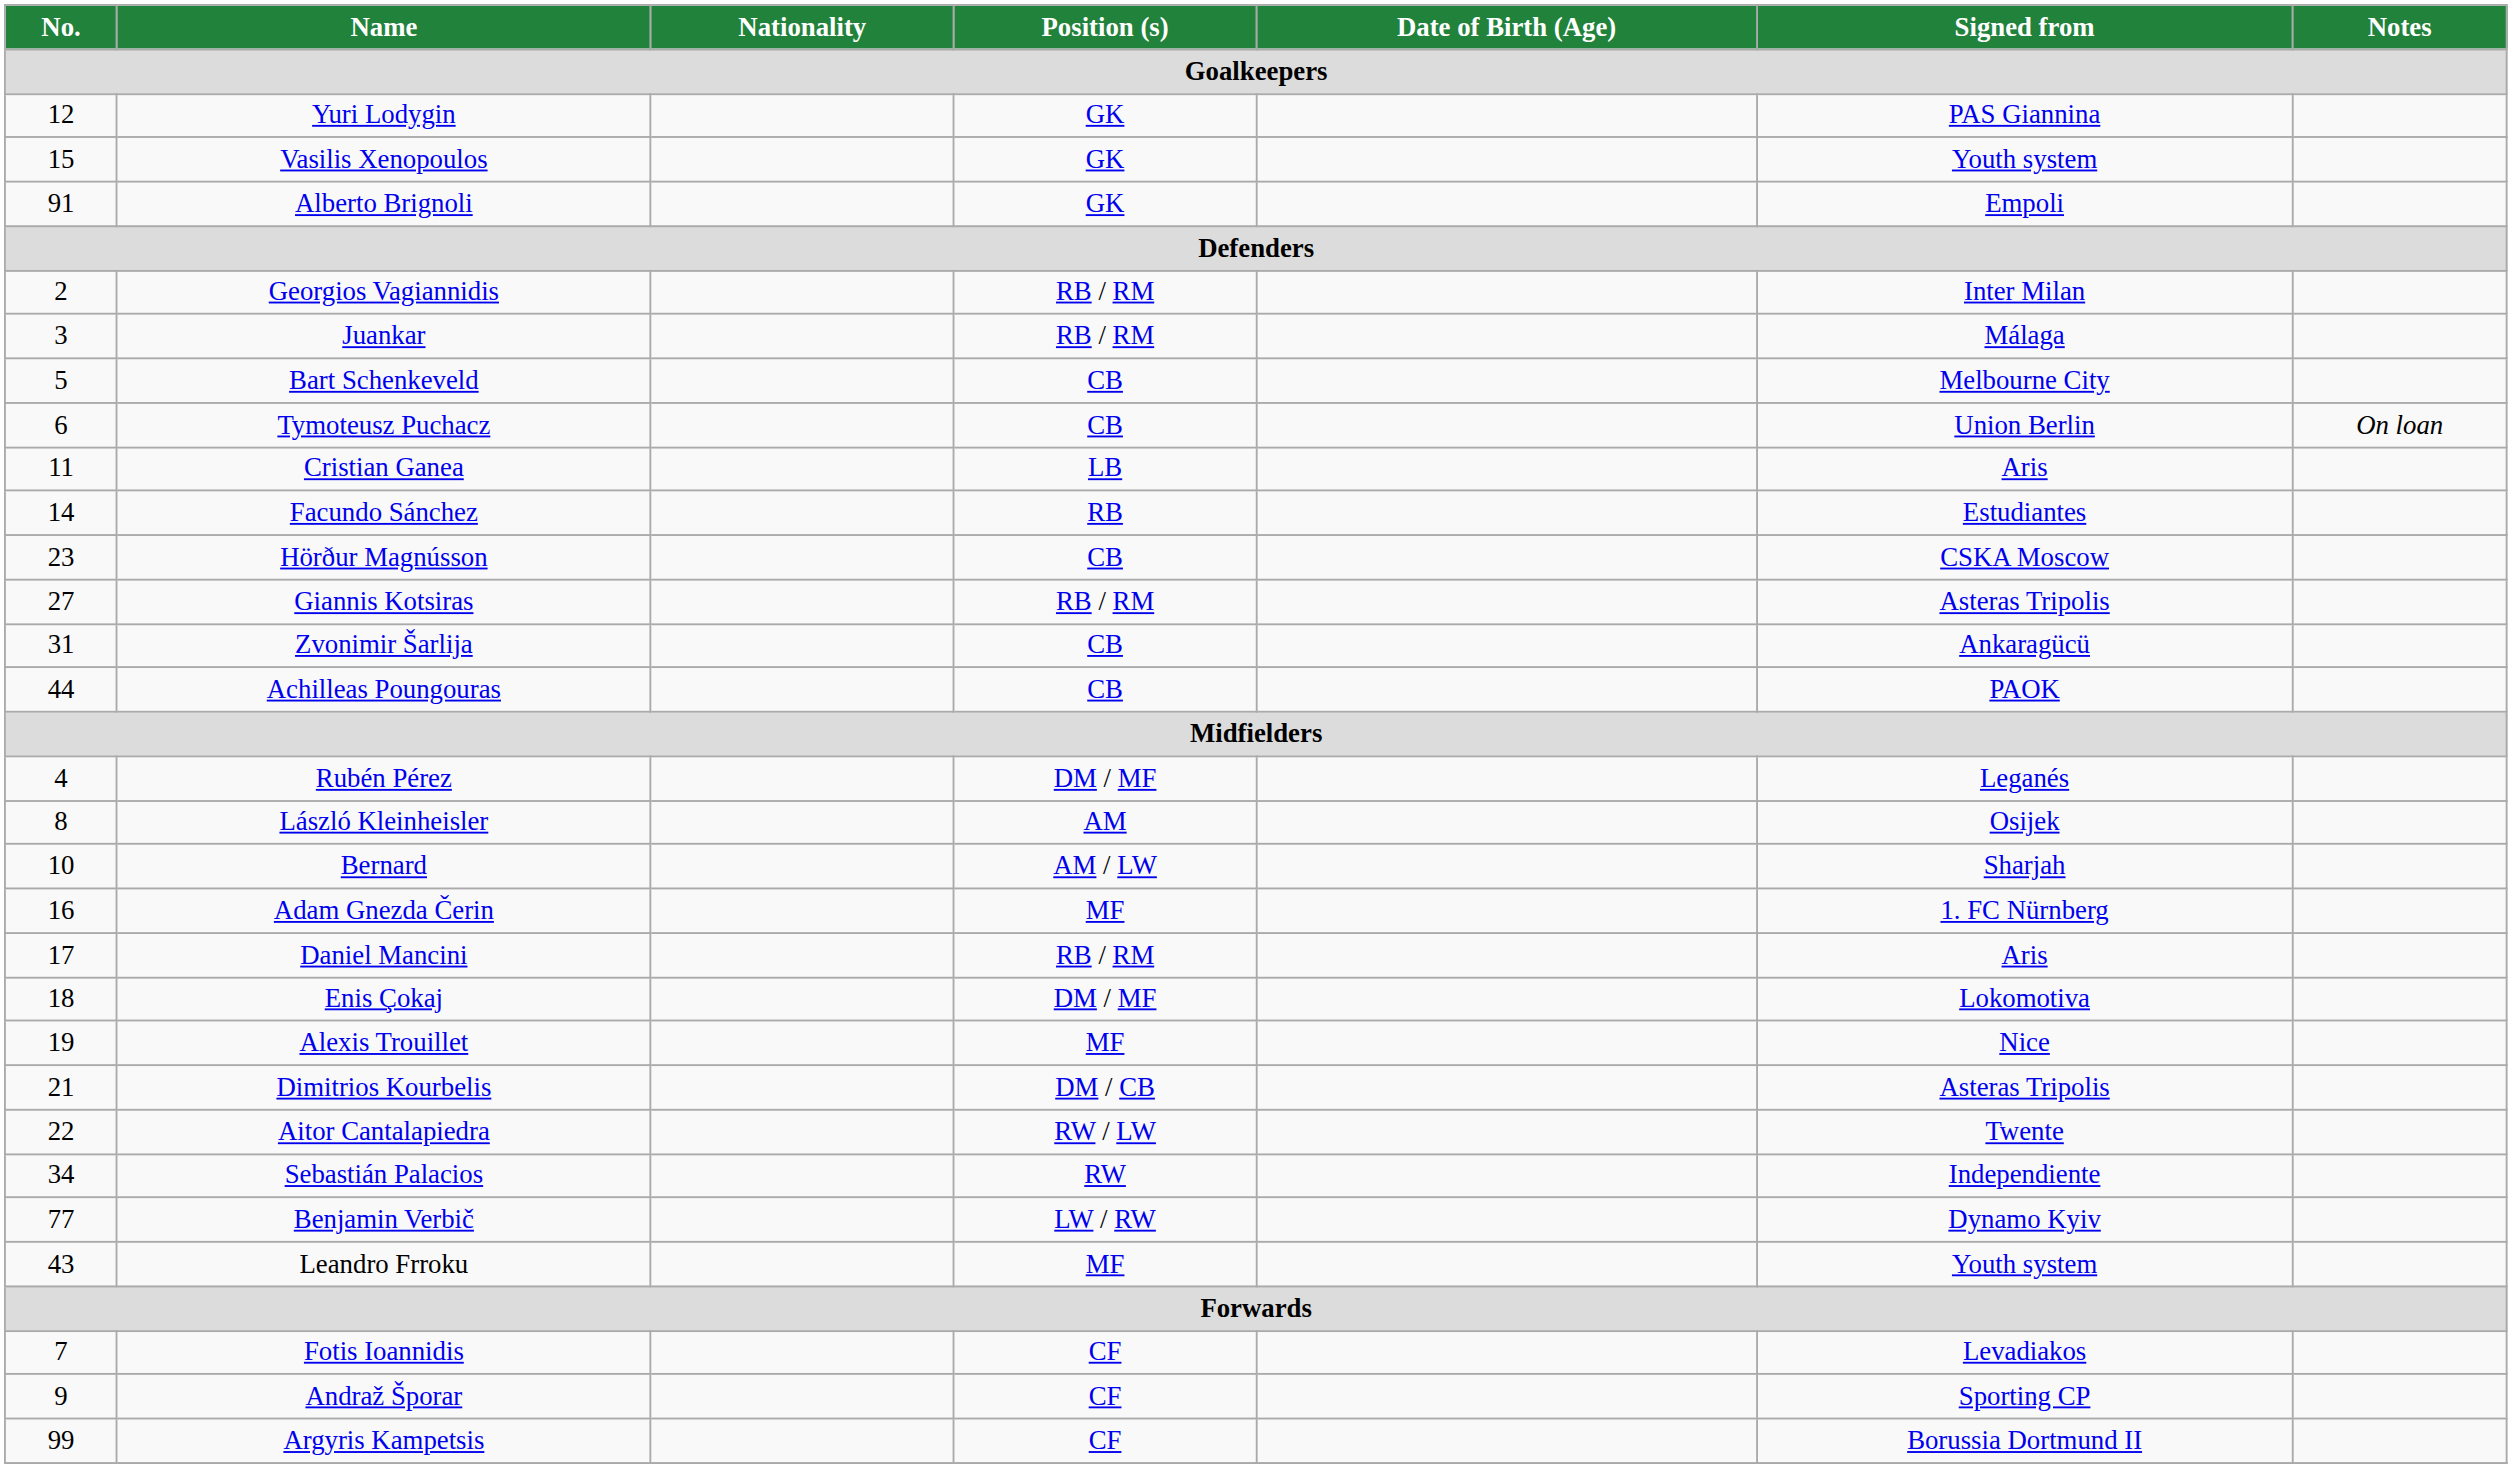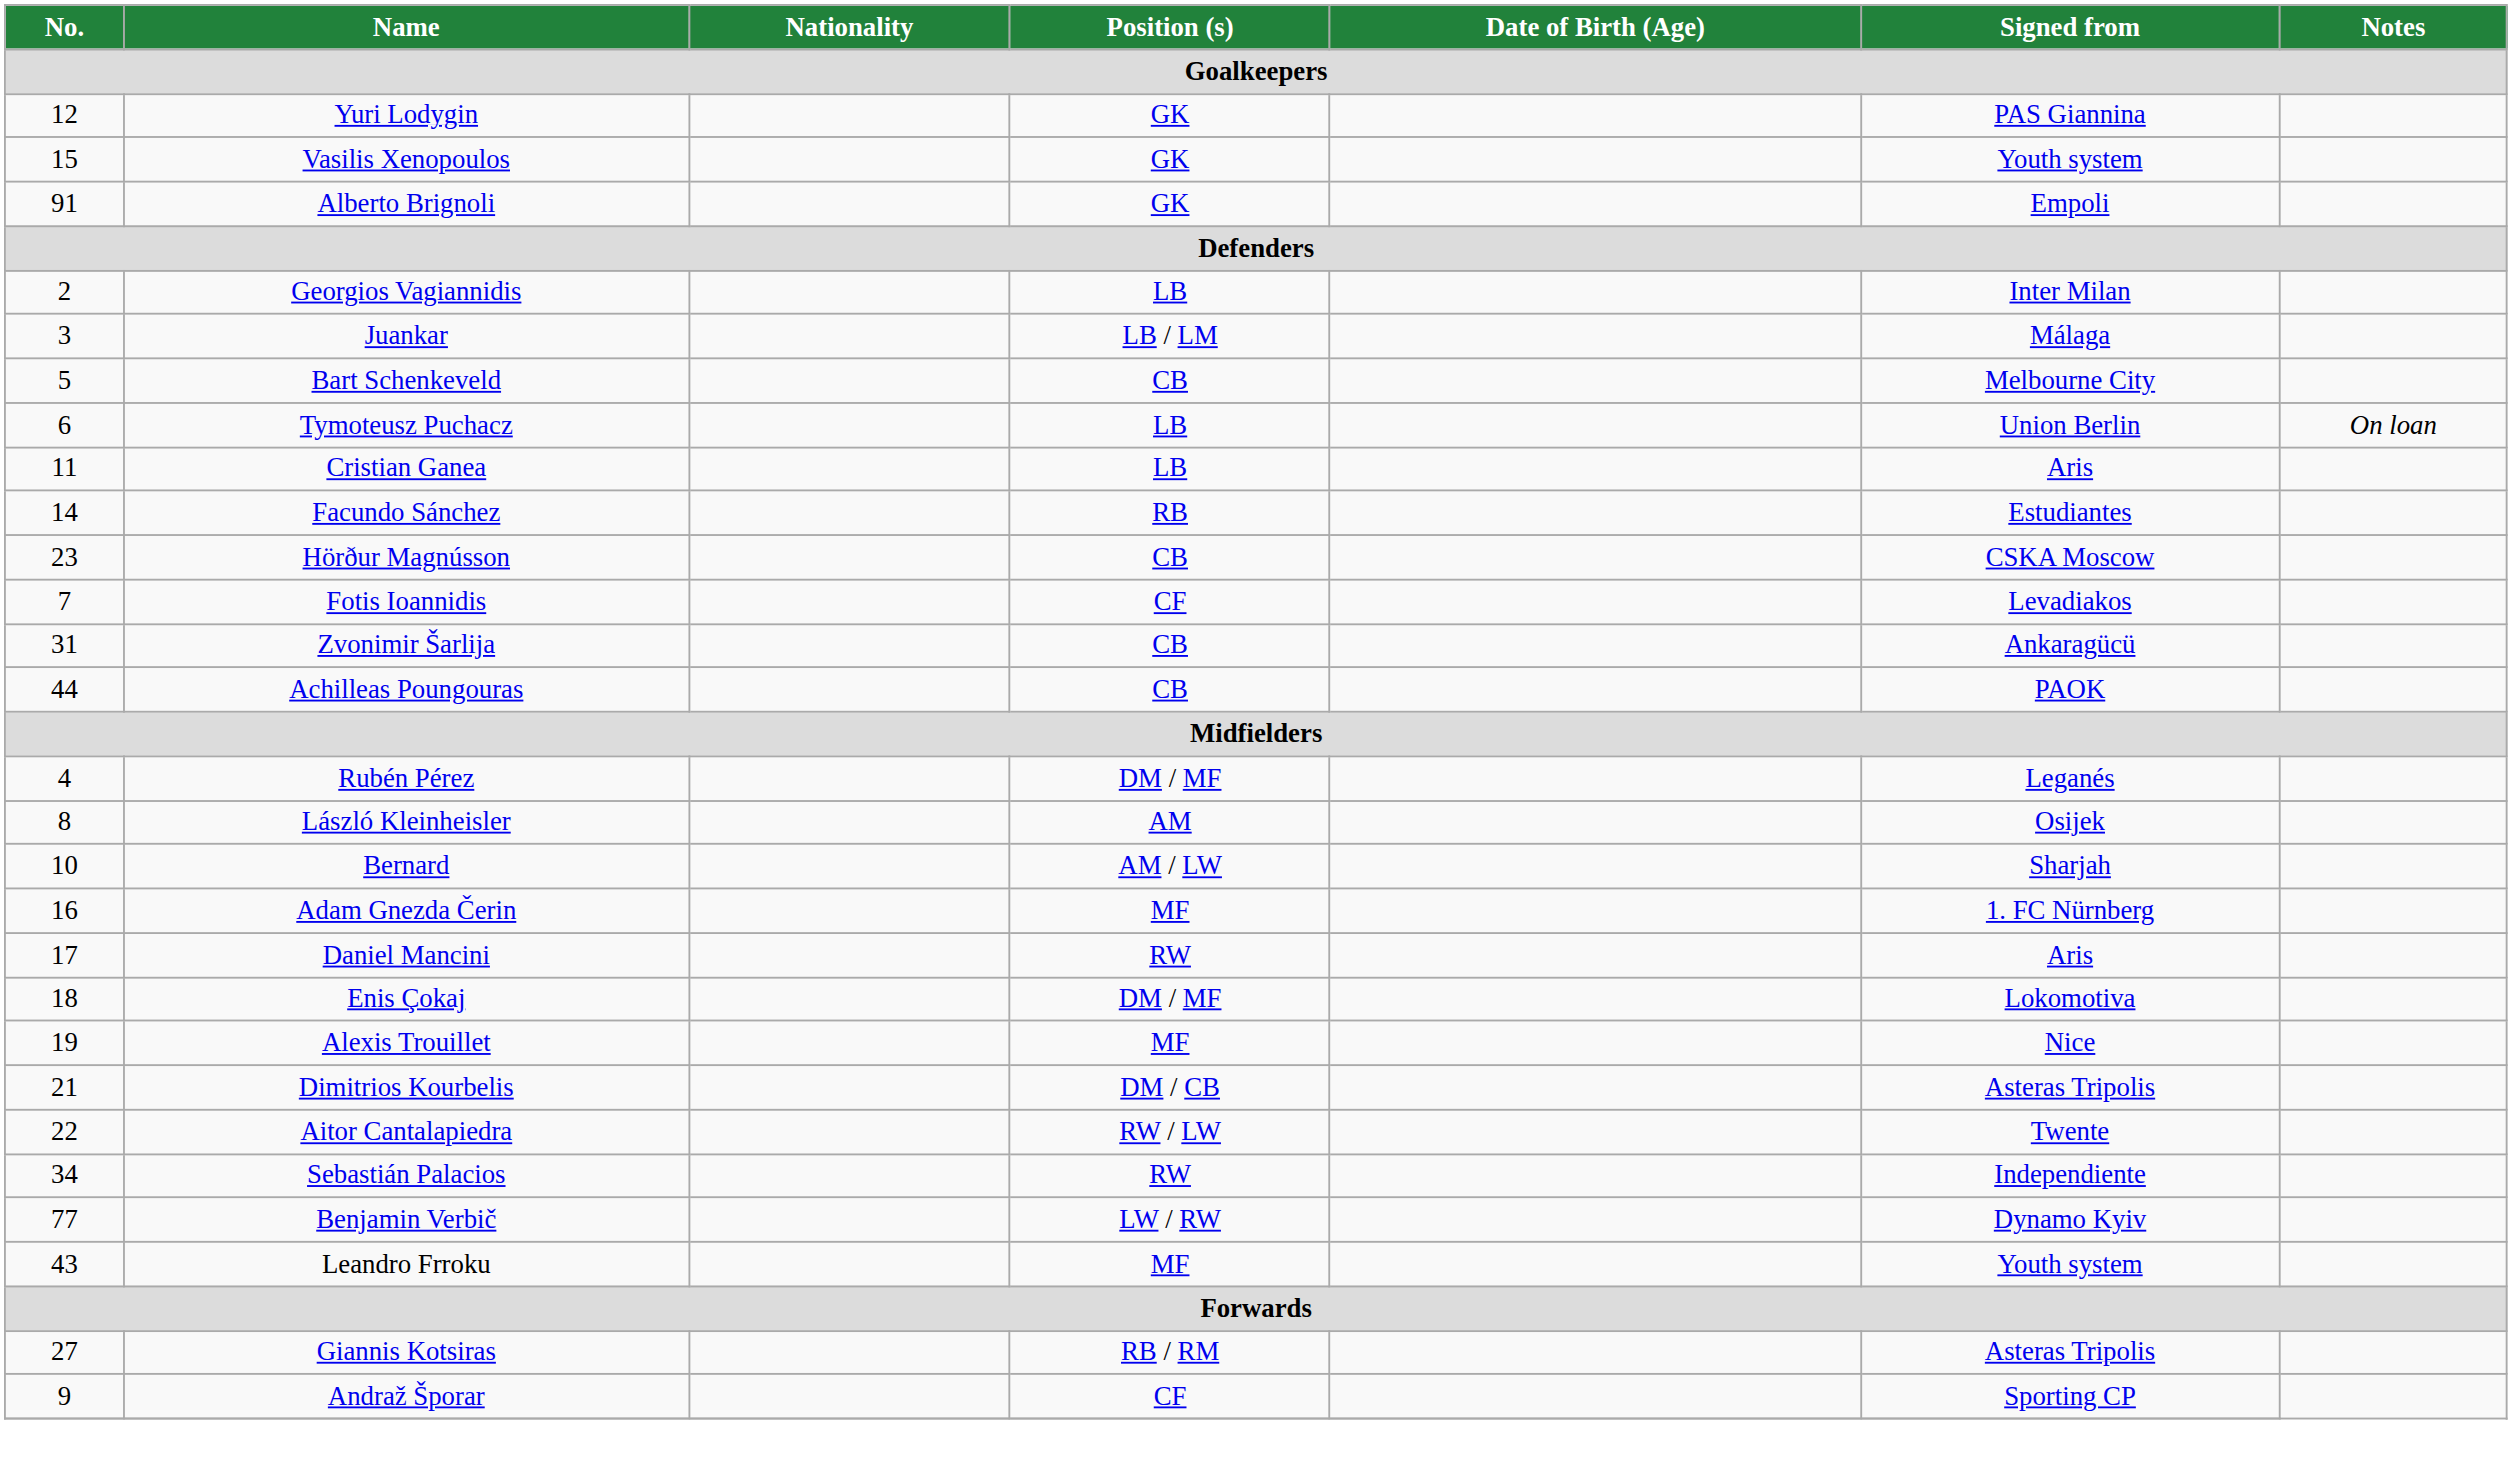Georgios Vagiannidis | Position (s): RB / RM -> LB
Juankar | Position (s): RB / RM -> LB / LM
Tymoteusz Puchacz | Position (s): CB -> LB
rows swapped: Giannis Kotsiras <-> Fotis Ioannidis
Daniel Mancini | Position (s): RB / RM -> RW
- row: 99 | Argyris Kampetsis | CF | Borussia Dortmund II
